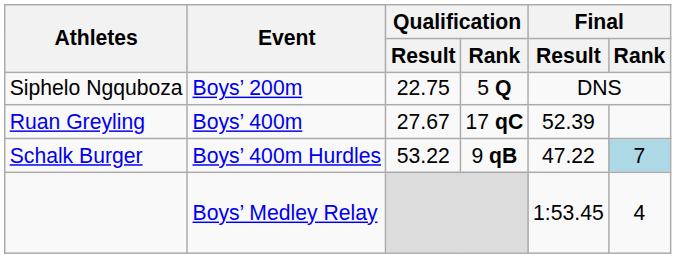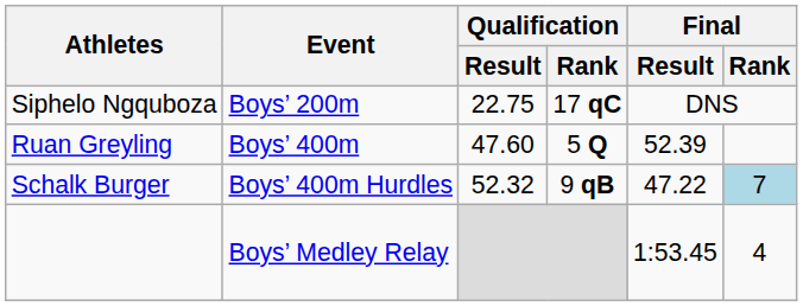Siphelo Ngquboza | Qualification / Rank: 5 Q -> 17 qC
Ruan Greyling | Qualification / Result: 27.67 -> 47.60
Ruan Greyling | Qualification / Rank: 17 qC -> 5 Q
Schalk Burger | Qualification / Result: 53.22 -> 52.32
